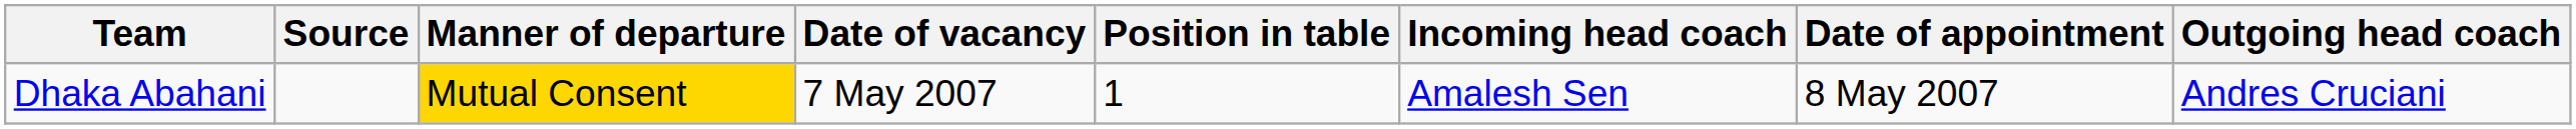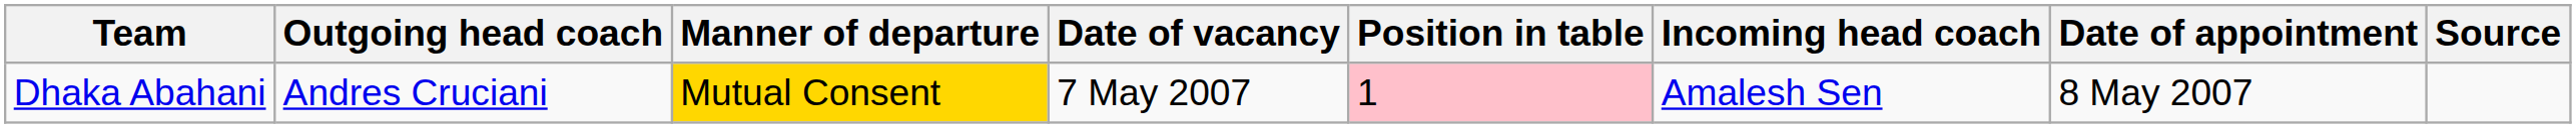columns swapped: Outgoing head coach <-> Source
Dhaka Abahani | Position in table: no background -> pink background
